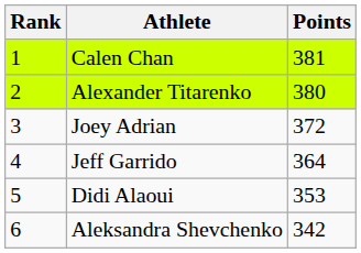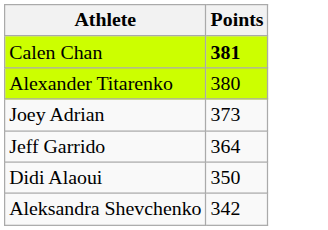- column: Rank | 1 | 2 | 3 | 4 | 5 | 6
Calen Chan | Points: normal -> bold
Joey Adrian | Points: 372 -> 373
Didi Alaoui | Points: 353 -> 350
